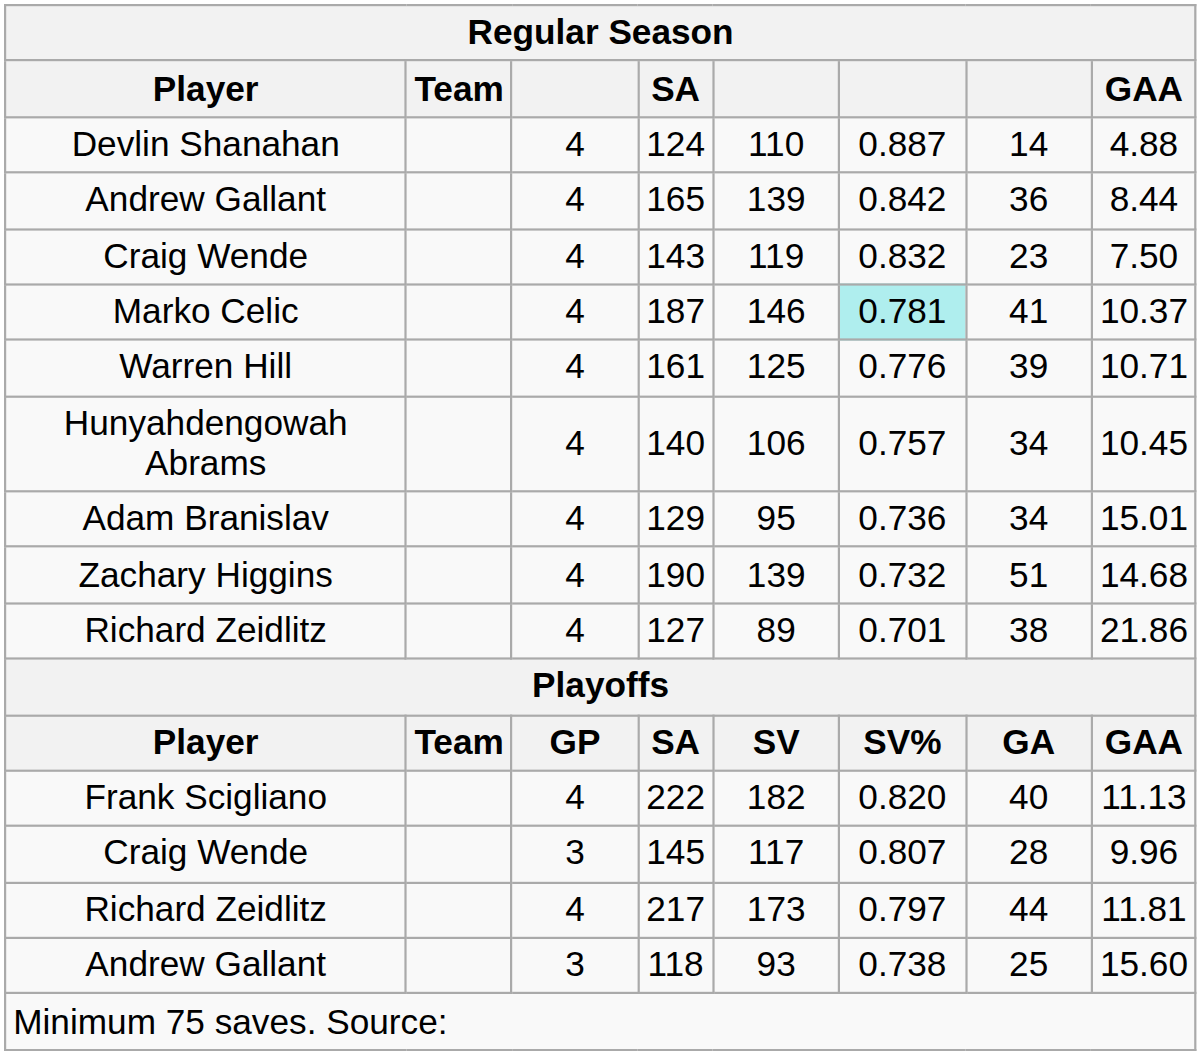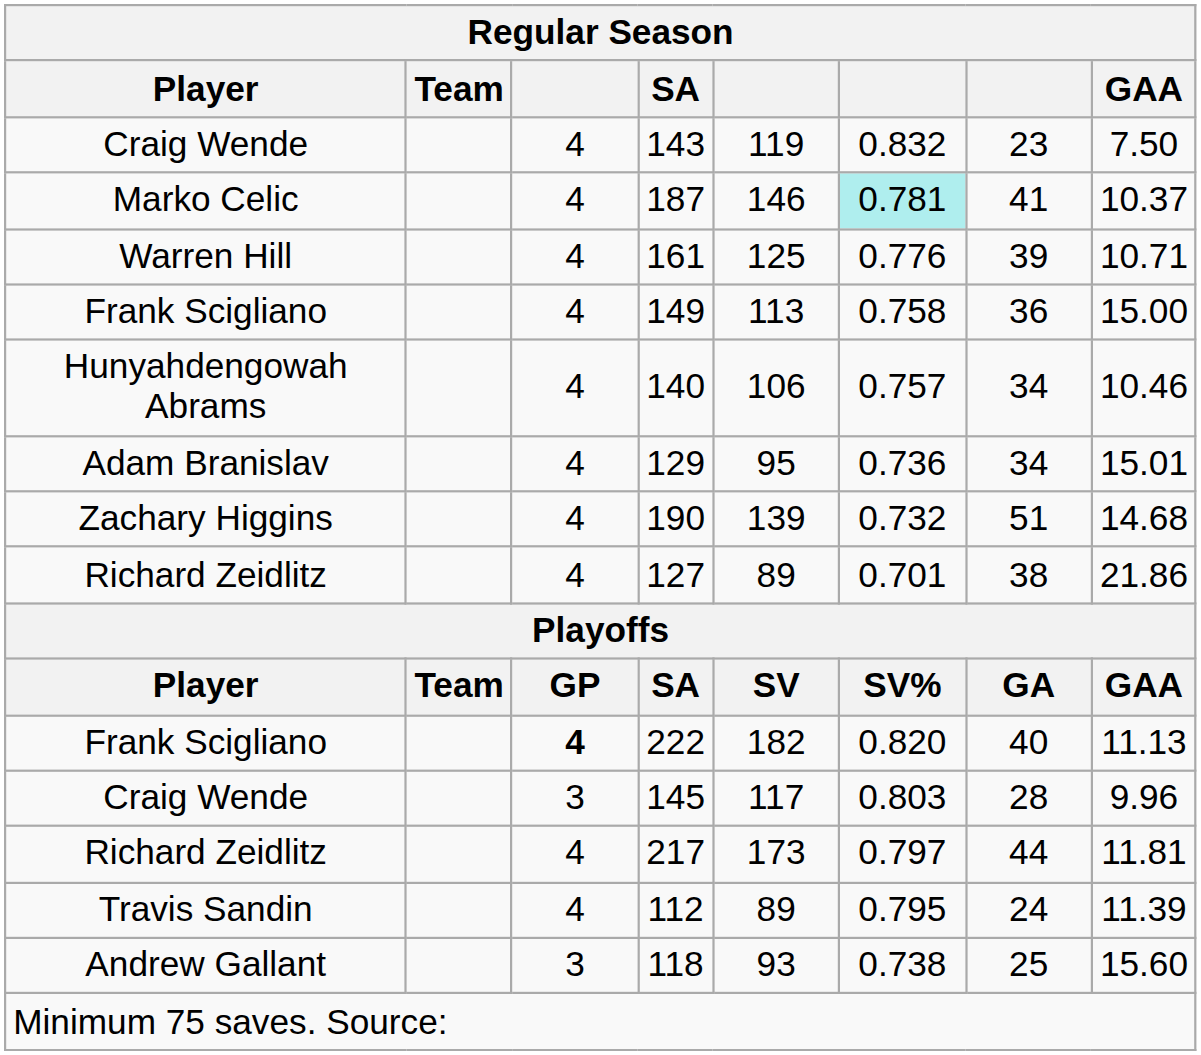- row: Devlin Shanahan | 4 | 124 | 110 | 0.887 | 14 | 4.88
- row: Andrew Gallant | 4 | 165 | 139 | 0.842 | 36 | 8.44
+ row: Frank Scigliano | 4 | 149 | 113 | 0.758 | 36 | 15.00
140 | GAA: 10.45 -> 10.46
222 | column 3: normal -> bold
145 | column 6: 0.807 -> 0.803
+ row: Travis Sandin | 4 | 112 | 89 | 0.795 | 24 | 11.39
